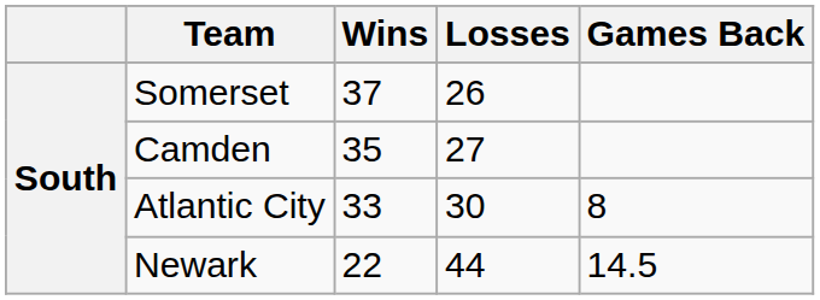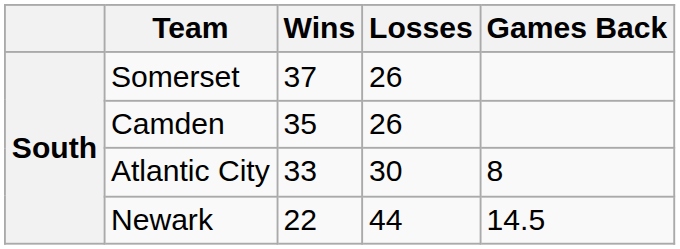Camden | Losses: 27 -> 26
